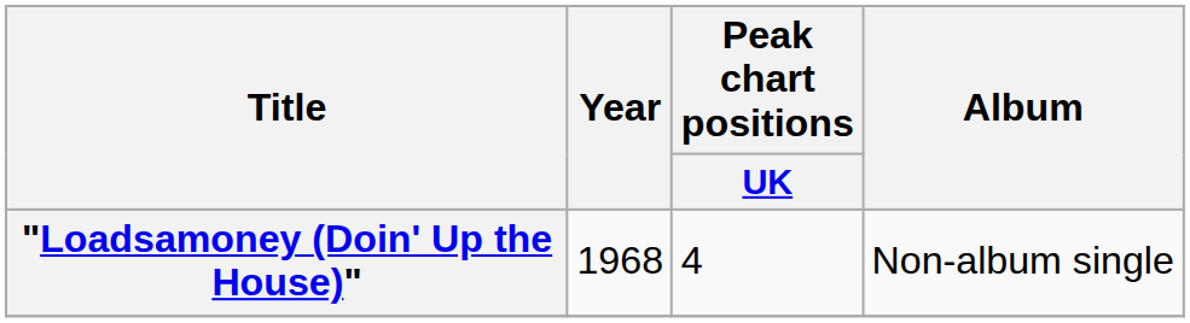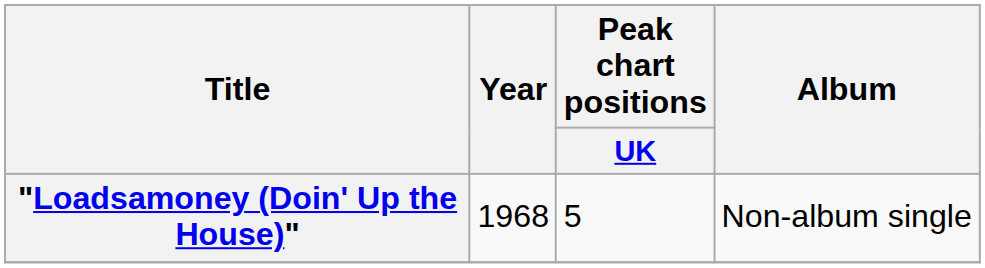"Loadsamoney (Doin' Up the House)" | Peak chart positions / UK: 4 -> 5
